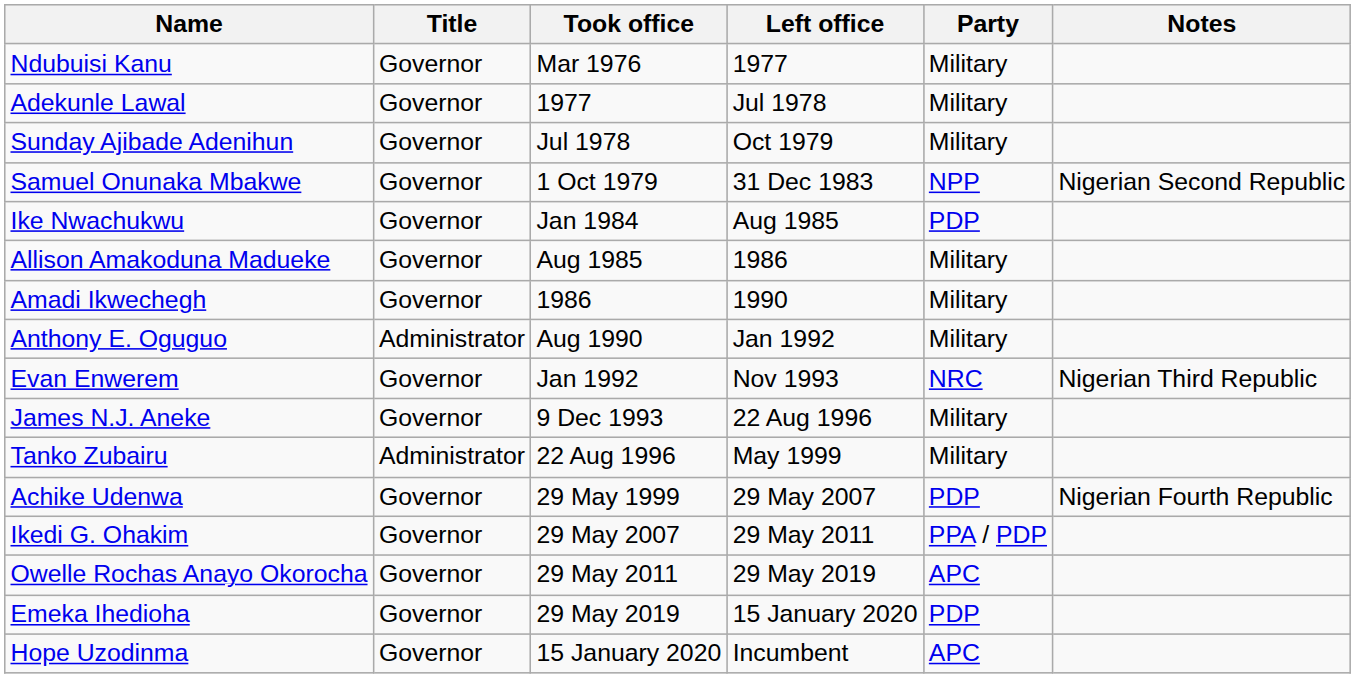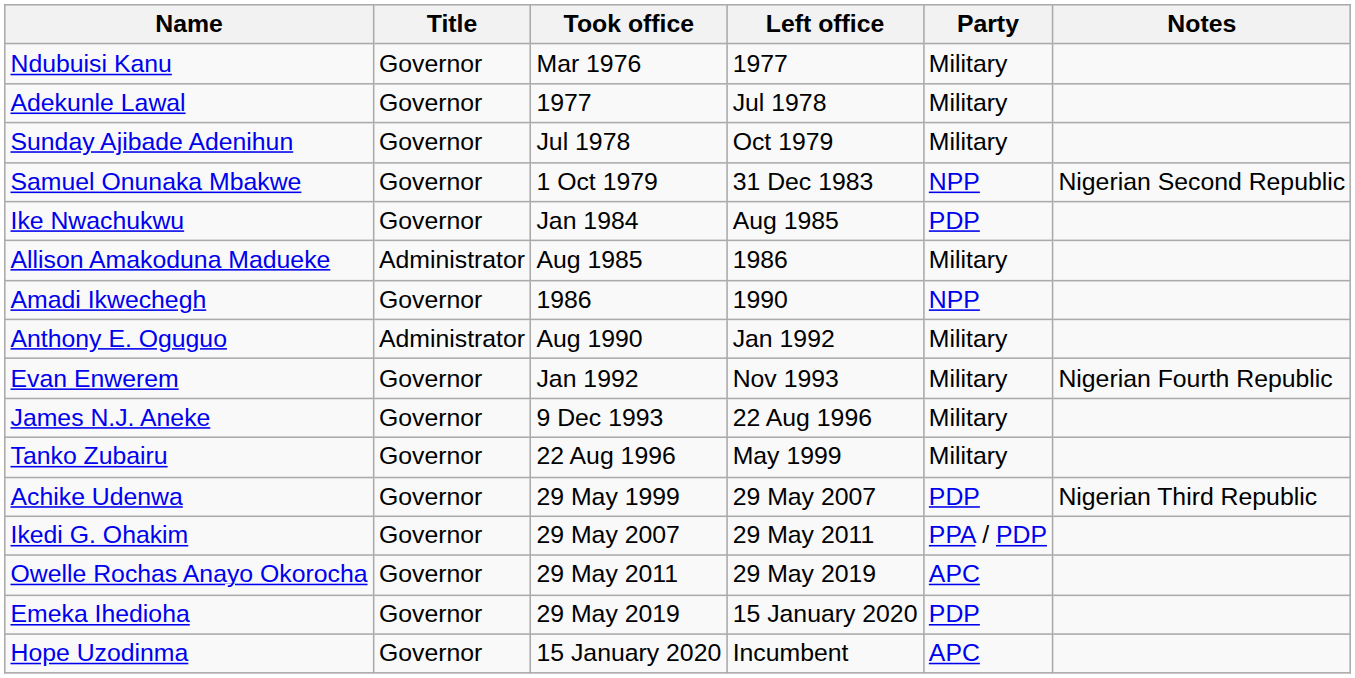Allison Amakoduna Madueke | Title: Governor -> Administrator
Amadi Ikwechegh | Party: Military -> NPP
Evan Enwerem | Party: NRC -> Military
Evan Enwerem | Notes: Nigerian Third Republic -> Nigerian Fourth Republic
Tanko Zubairu | Title: Administrator -> Governor
Achike Udenwa | Notes: Nigerian Fourth Republic -> Nigerian Third Republic
